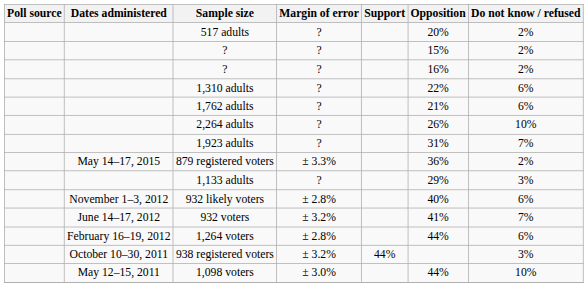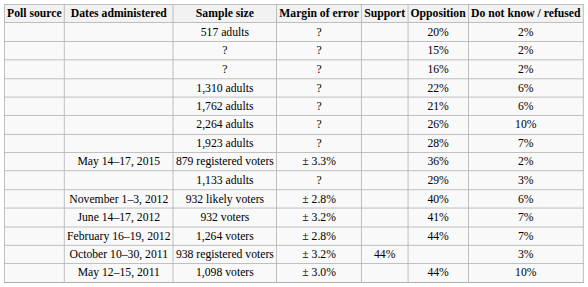1,923 adults | Opposition: 31% -> 28%
1,264 voters | Do not know / refused: 6% -> 7%
